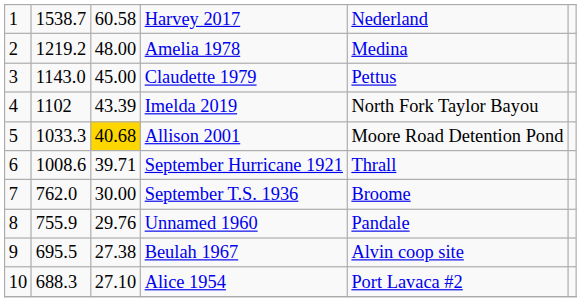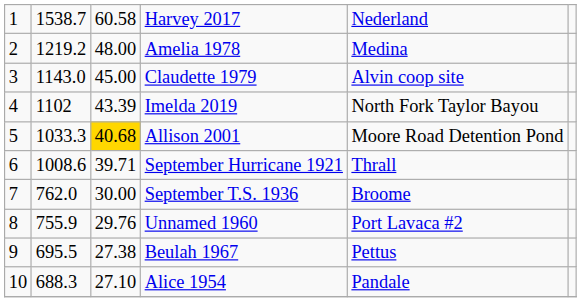Claudette 1979 | column 5: Pettus -> Alvin coop site
Unnamed 1960 | column 5: Pandale -> Port Lavaca #2
Beulah 1967 | column 5: Alvin coop site -> Pettus
Alice 1954 | column 5: Port Lavaca #2 -> Pandale
